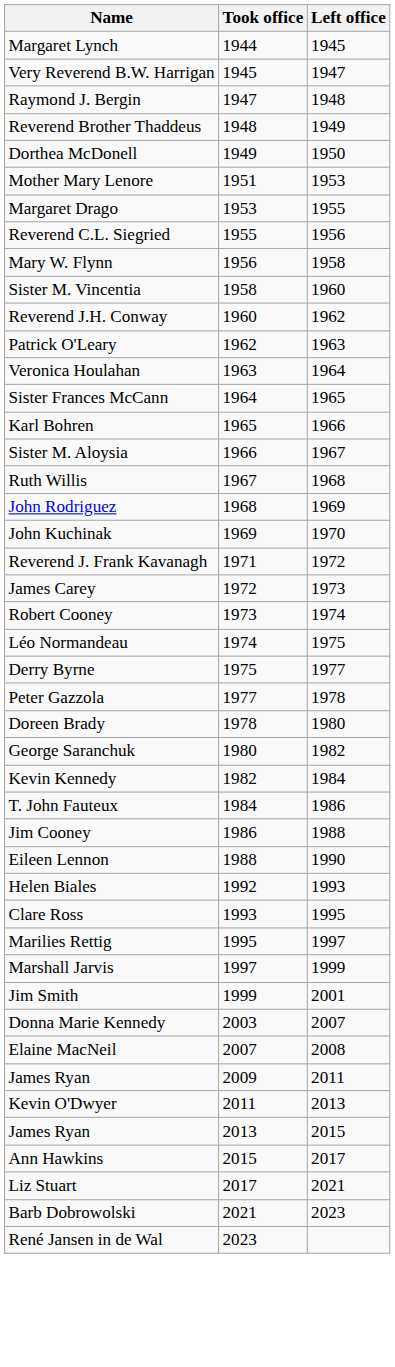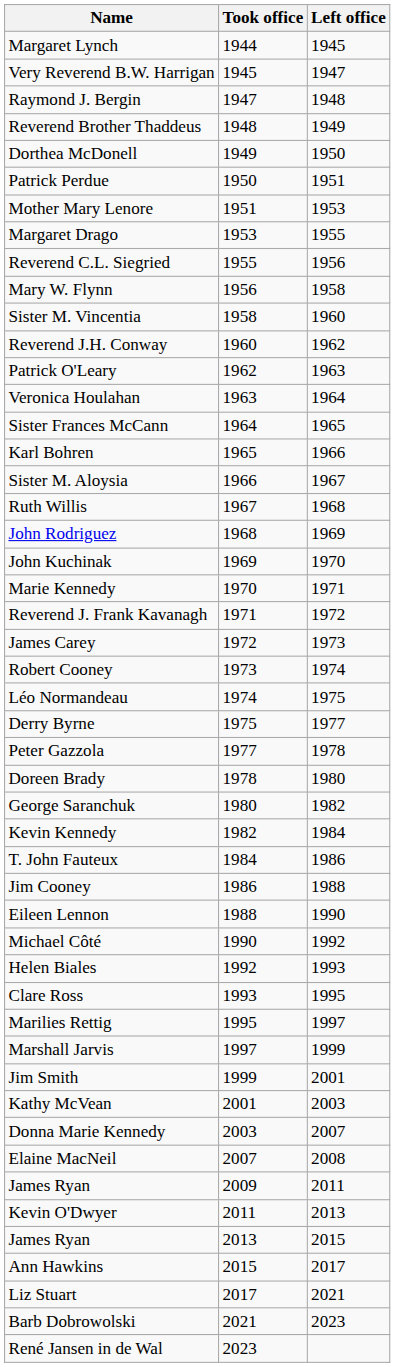+ row: Patrick Perdue | 1950 | 1951
+ row: Marie Kennedy | 1970 | 1971
+ row: Michael Côté | 1990 | 1992
+ row: Kathy McVean | 2001 | 2003
